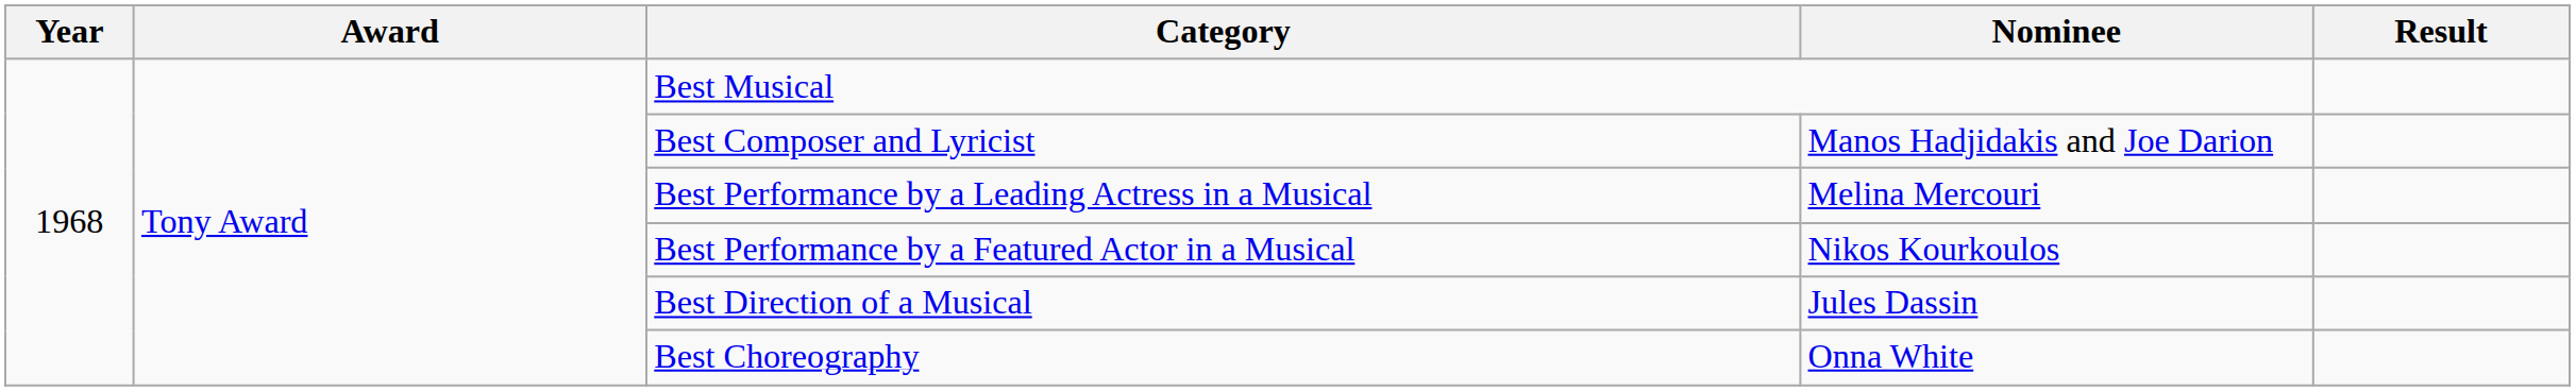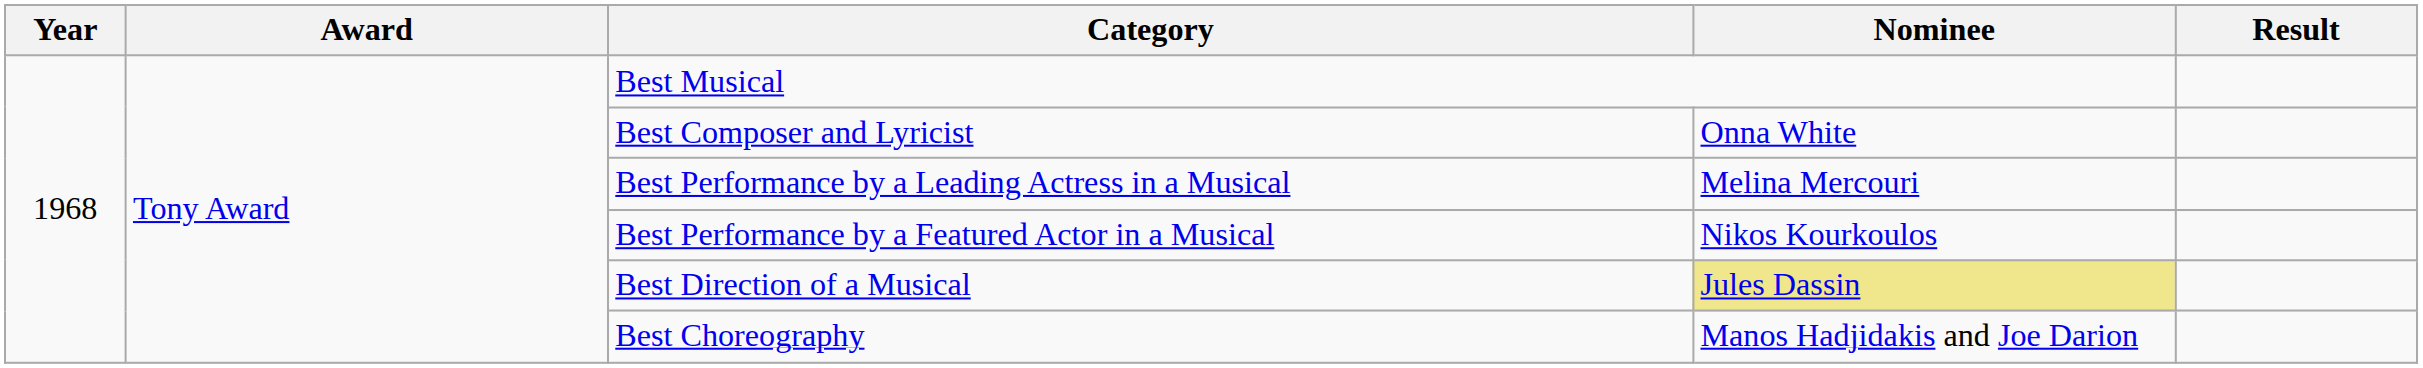Best Composer and Lyricist | Nominee: Manos Hadjidakis and Joe Darion -> Onna White
Best Direction of a Musical | Nominee: no background -> khaki background
Best Choreography | Nominee: Onna White -> Manos Hadjidakis and Joe Darion
